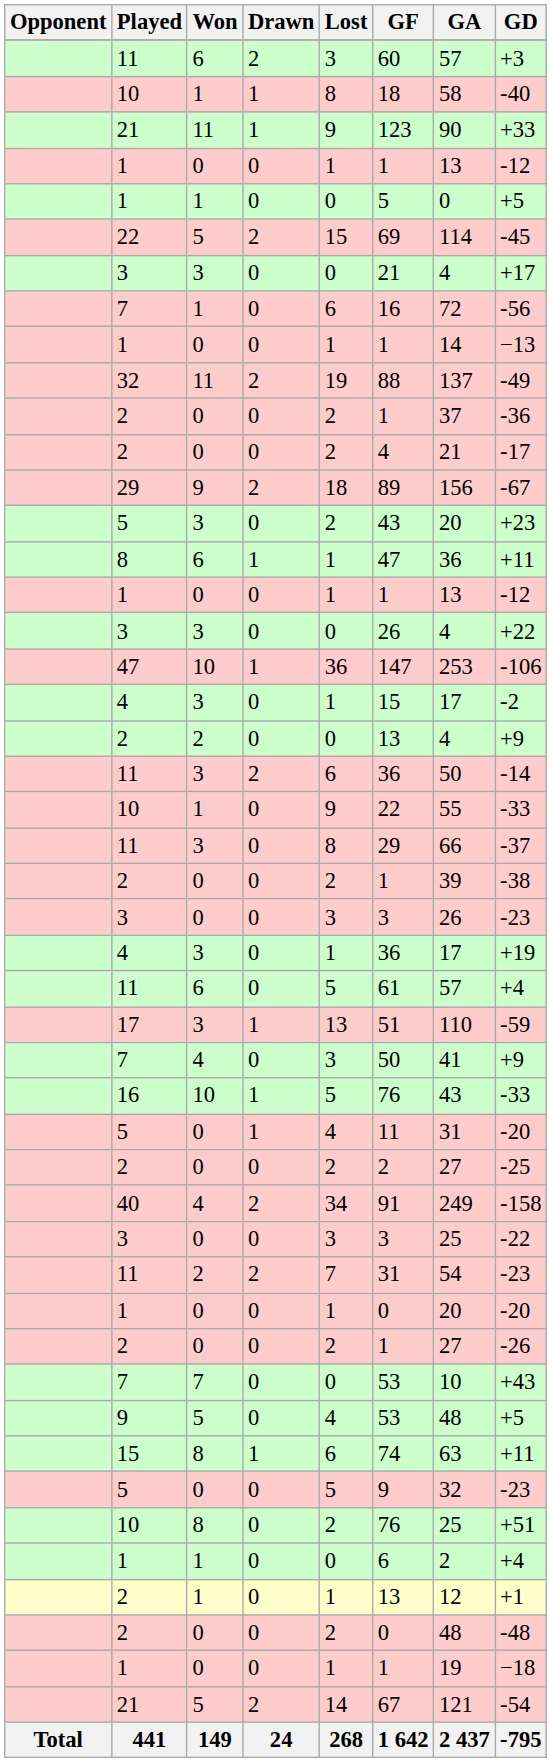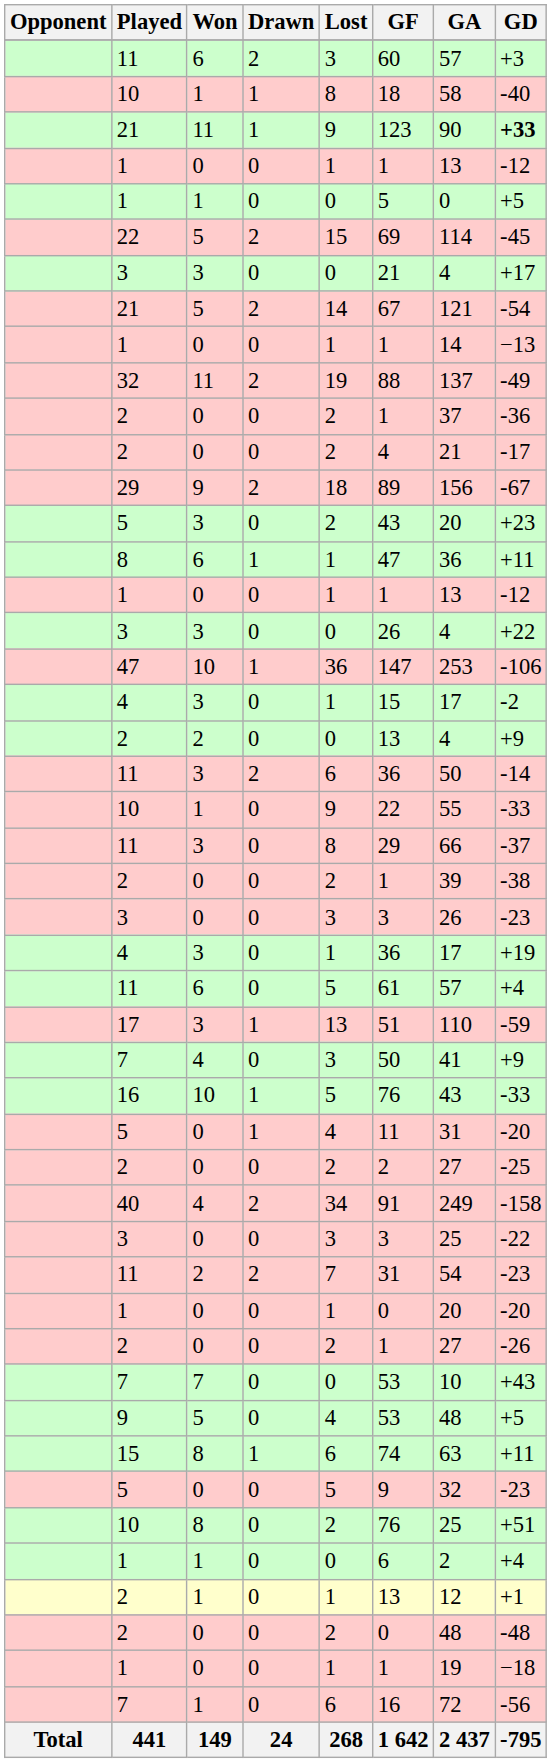21 / 11 | GD: normal -> bold
rows swapped: 7 / 1 <-> 21 / 5
